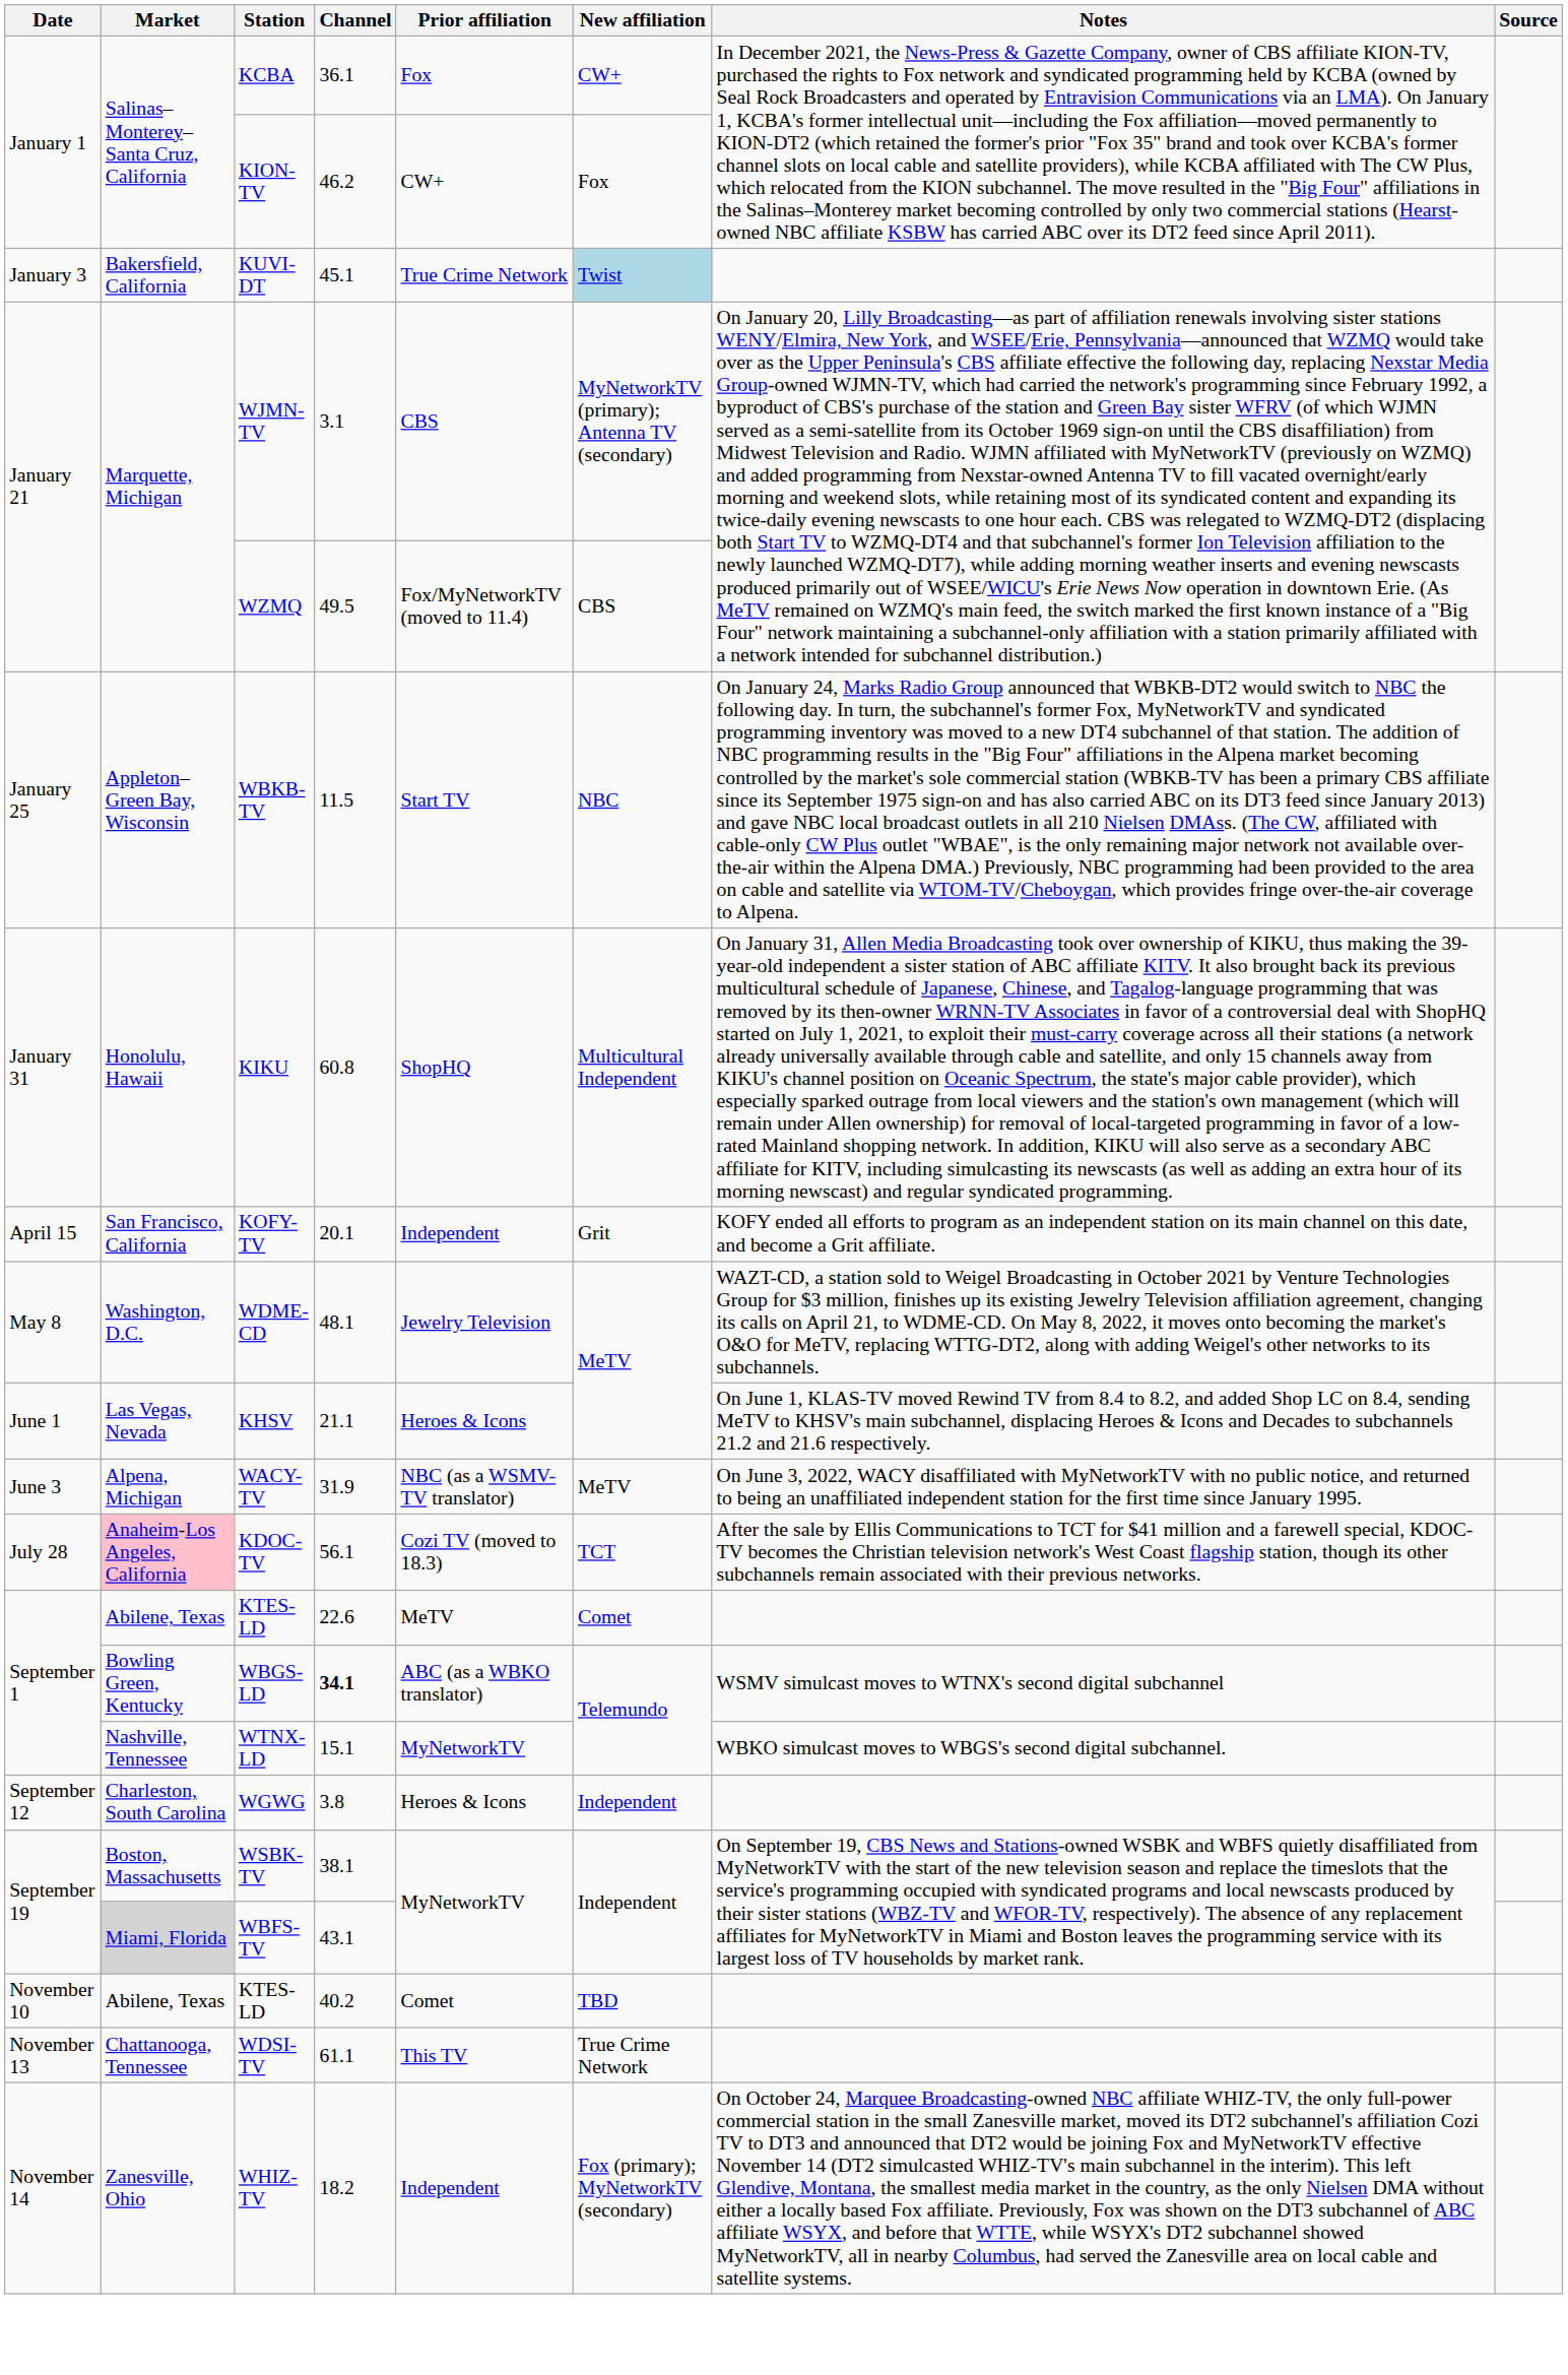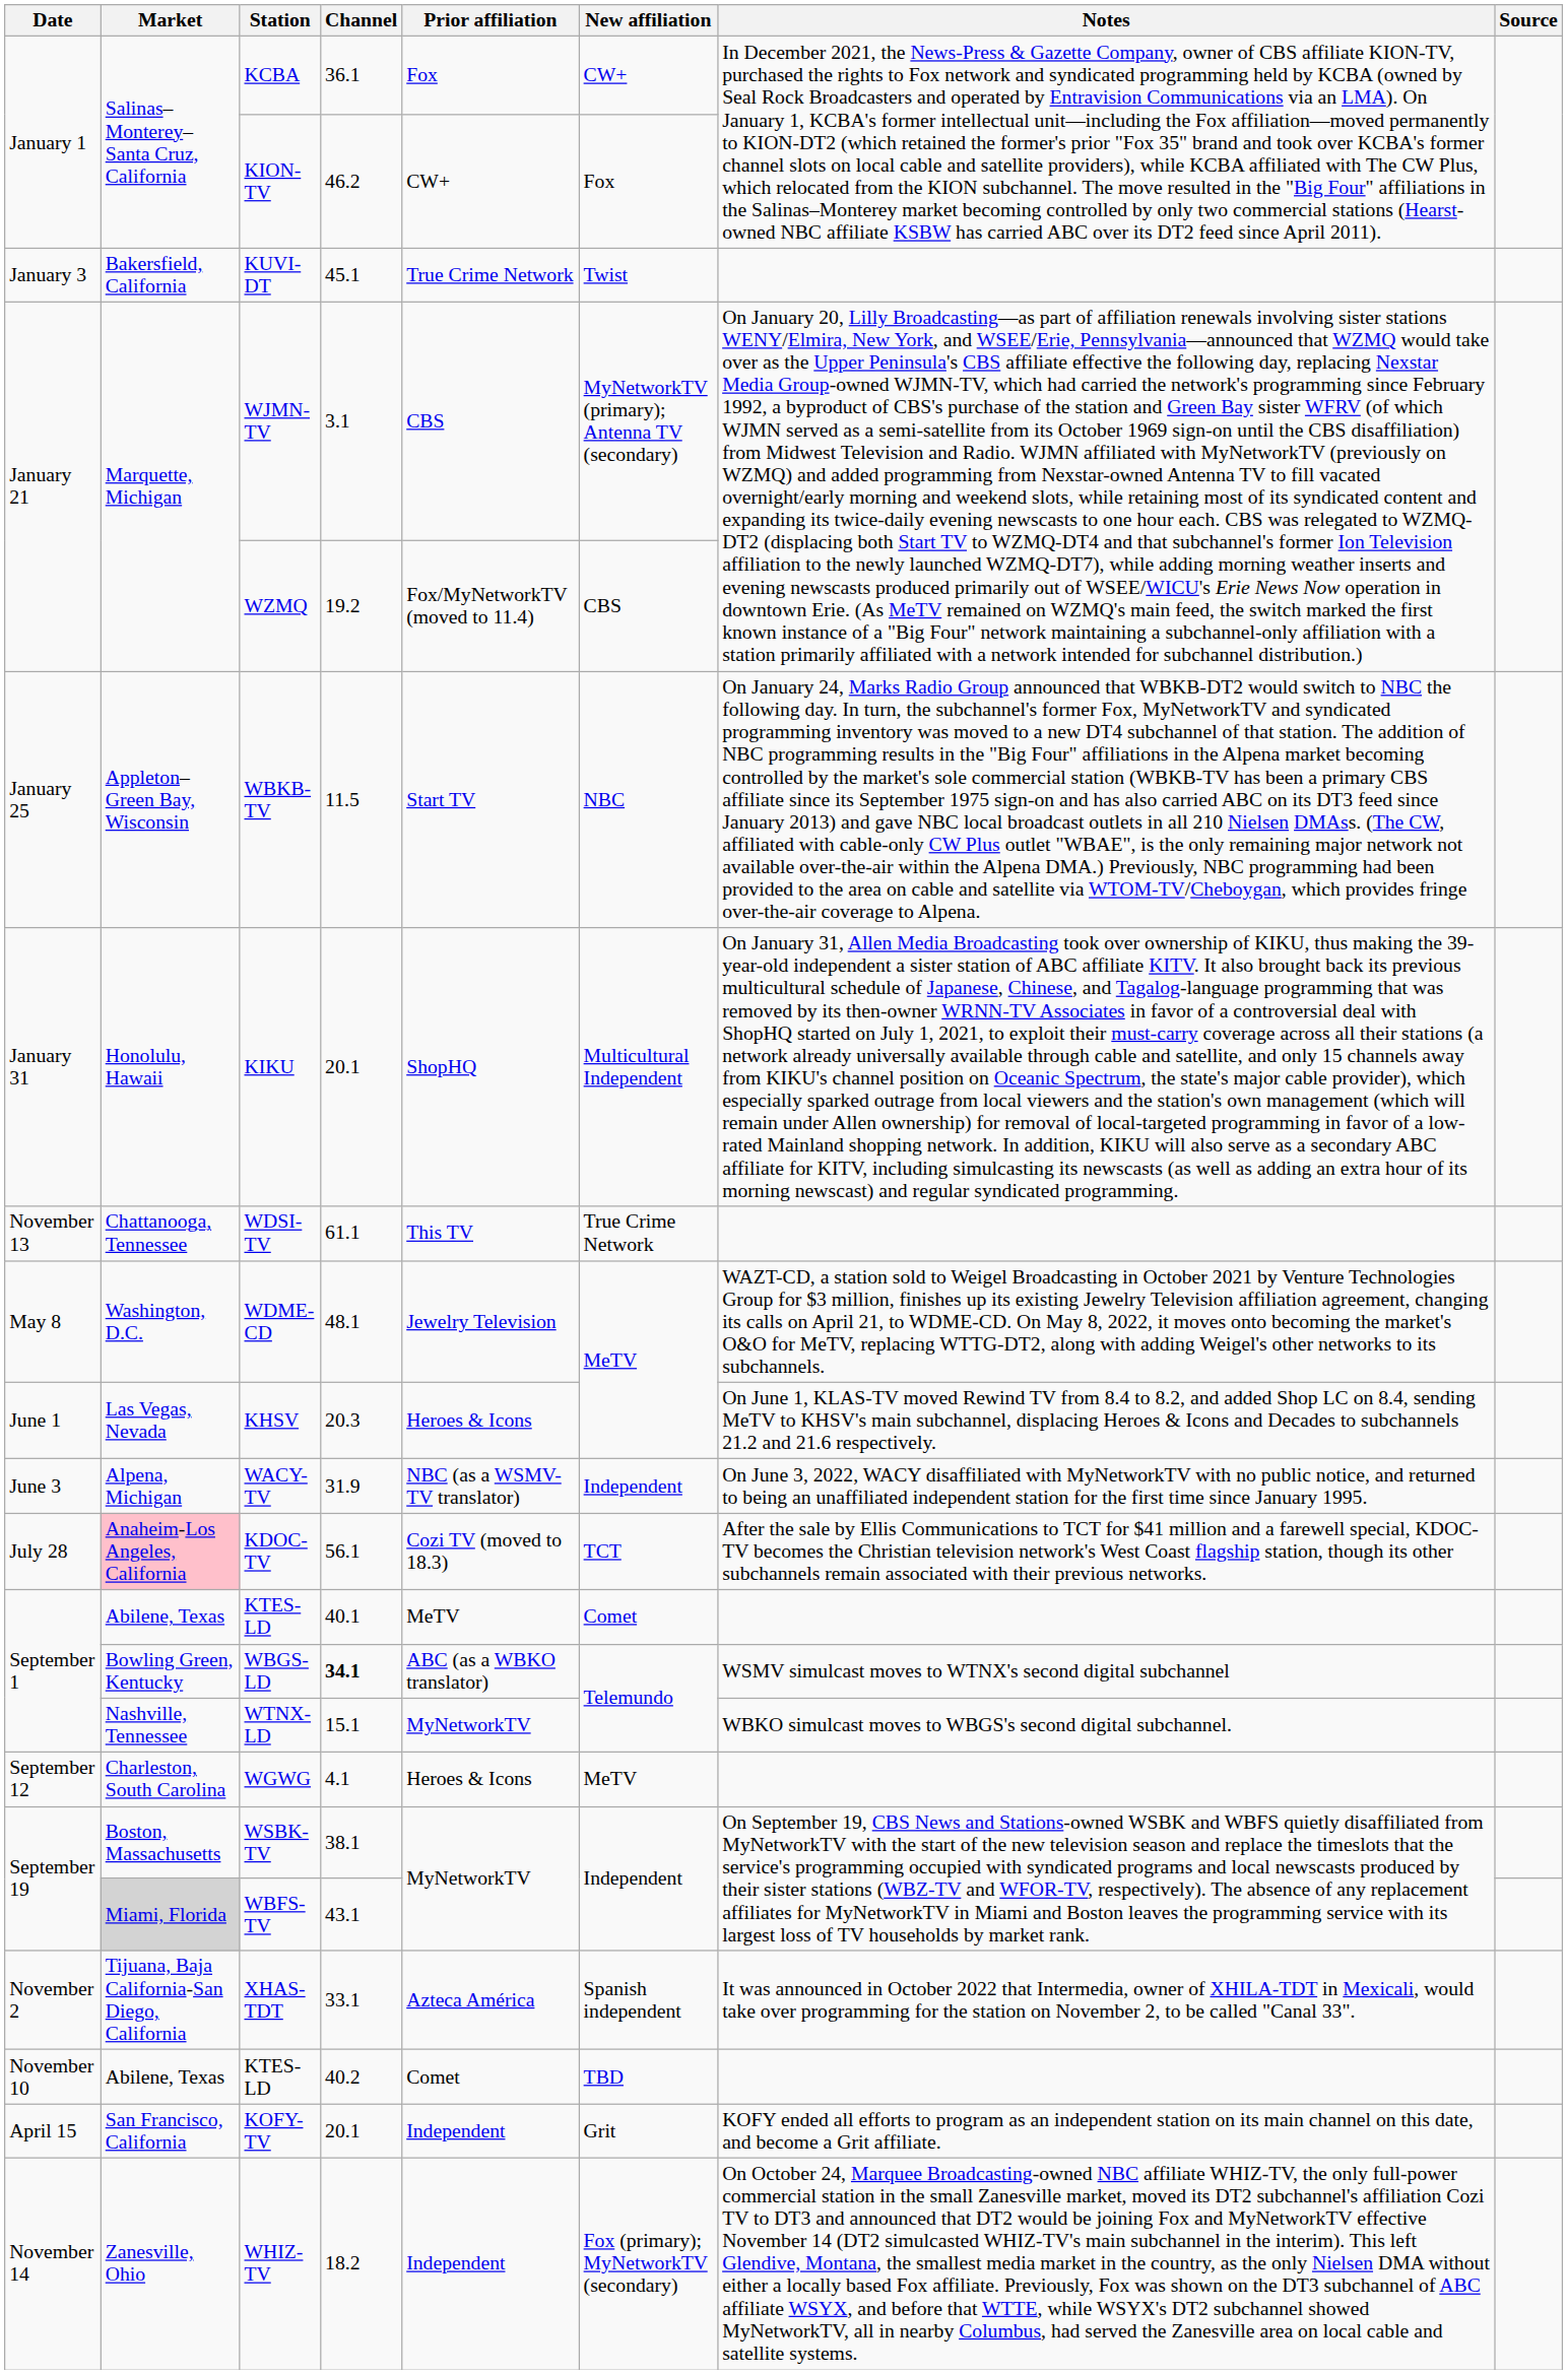KUVI-DT | New affiliation: lightblue background -> no background
WZMQ | Channel: 49.5 -> 19.2
KIKU | Channel: 60.8 -> 20.1
rows swapped: KOFY-TV <-> WDSI-TV
KHSV | Channel: 21.1 -> 20.3
WACY-TV | New affiliation: MeTV -> Independent
September 1 / KTES-LD | Channel: 22.6 -> 40.1
WGWG | Channel: 3.8 -> 4.1
WGWG | New affiliation: Independent -> MeTV
+ row: November 2 | Tijuana, Baja California-San Diego, California | XHAS-TDT | 33.1 | Azteca América | Spanish independent | It was announced in October 2022 that Intermedia, owner of XHILA-TDT in Mexicali, would take over programming for the station on November 2, to be called "Canal 33".
